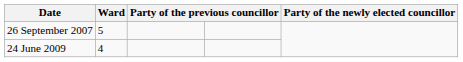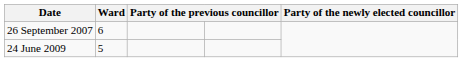26 September 2007 | Ward: 5 -> 6
24 June 2009 | Ward: 4 -> 5
